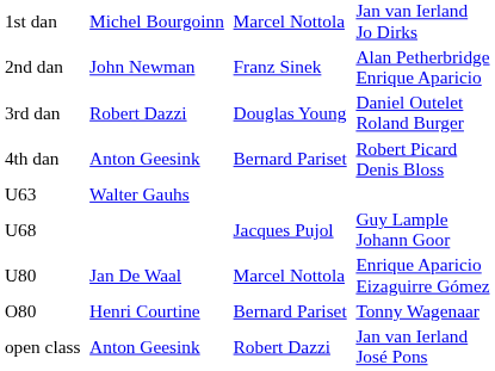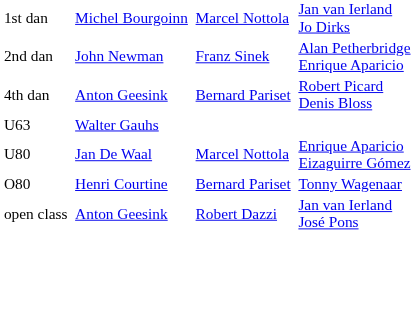- row: 3rd dan | Robert Dazzi | Douglas Young | Daniel Outelet Roland Burger
- row: U68 | Jacques Pujol | Guy Lample Johann Goor
